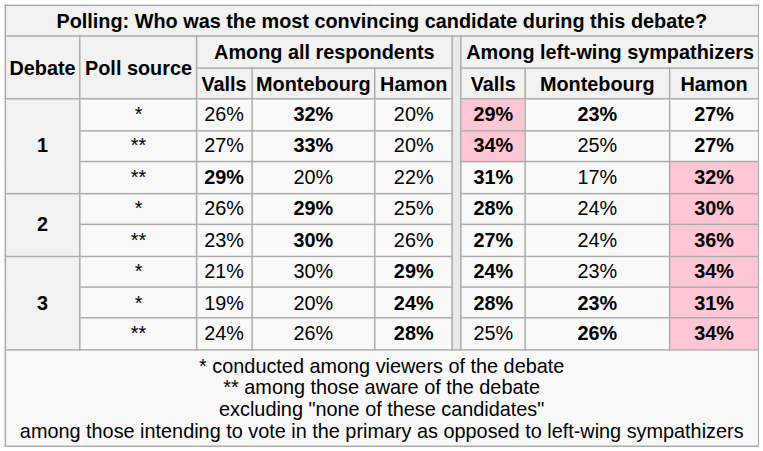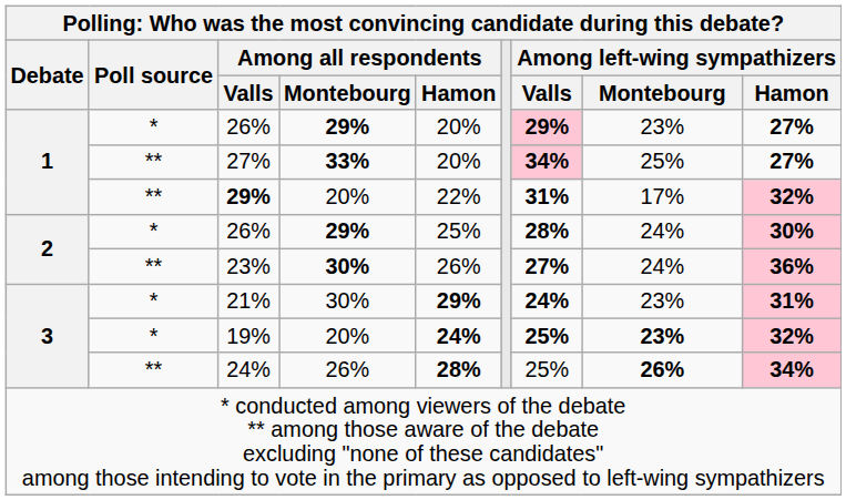1 / 26% | Among all respondents / Montebourg: 32% -> 29%
1 / 26% | Among left-wing sympathizers / Montebourg: bold -> normal
21% | Among left-wing sympathizers / Hamon: 34% -> 31%
19% | Among left-wing sympathizers / Valls: 28% -> 25%
19% | Among left-wing sympathizers / Hamon: 31% -> 32%
